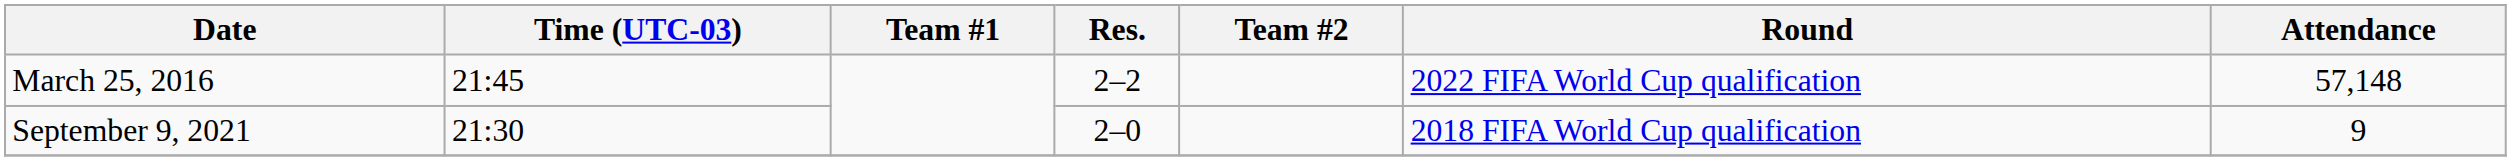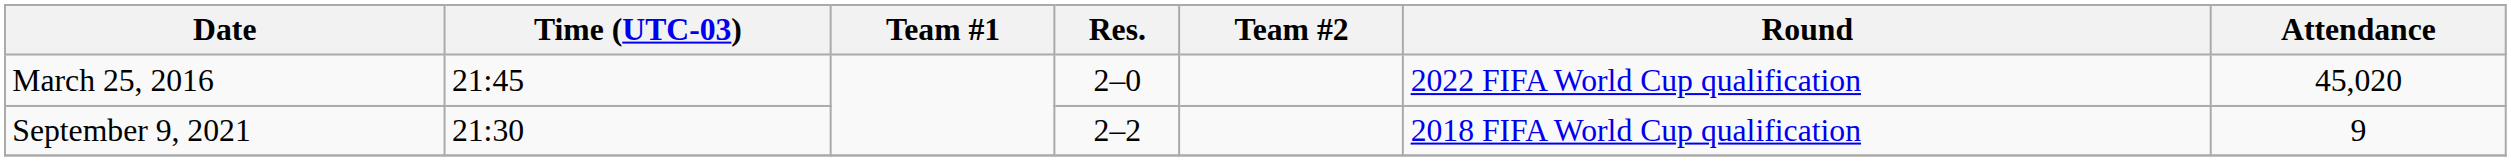March 25, 2016 | Res.: 2–2 -> 2–0
March 25, 2016 | Attendance: 57,148 -> 45,020
September 9, 2021 | Res.: 2–0 -> 2–2
